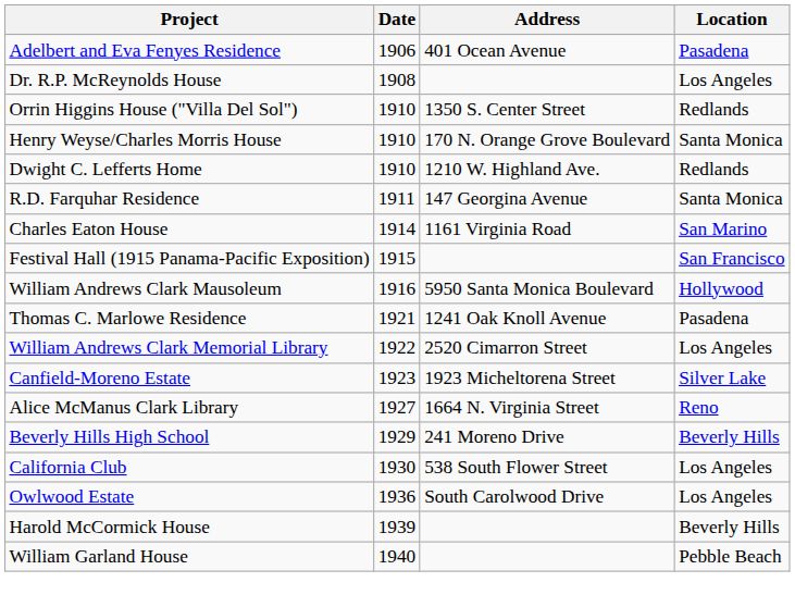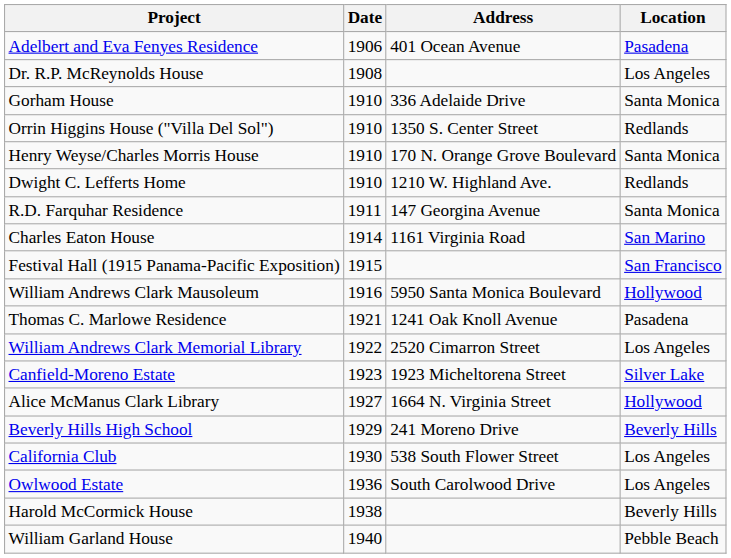+ row: Gorham House | 1910 | 336 Adelaide Drive | Santa Monica
Alice McManus Clark Library | Location: Reno -> Hollywood
Harold McCormick House | Date: 1939 -> 1938
